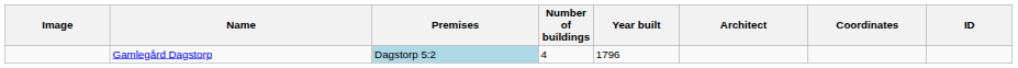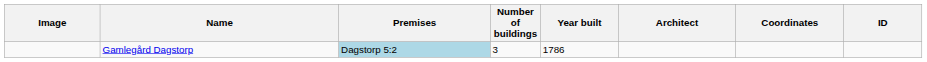Gamlegård Dagstorp | Number of buildings: 4 -> 3
Gamlegård Dagstorp | Year built: 1796 -> 1786
